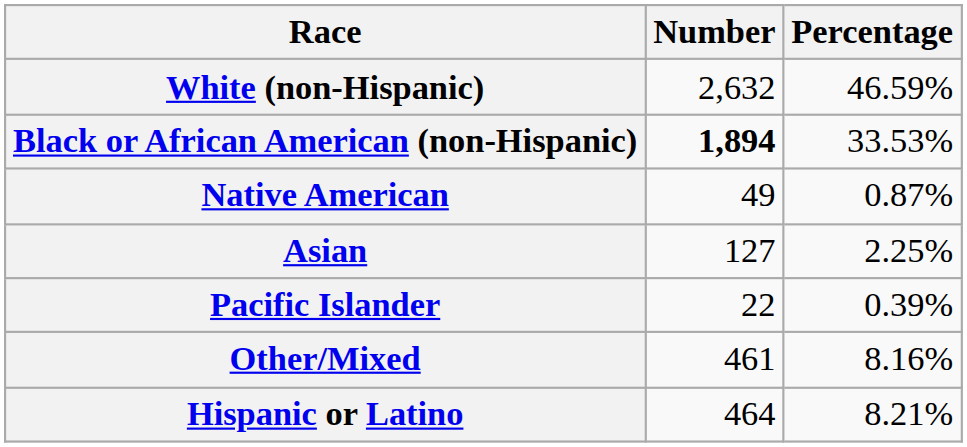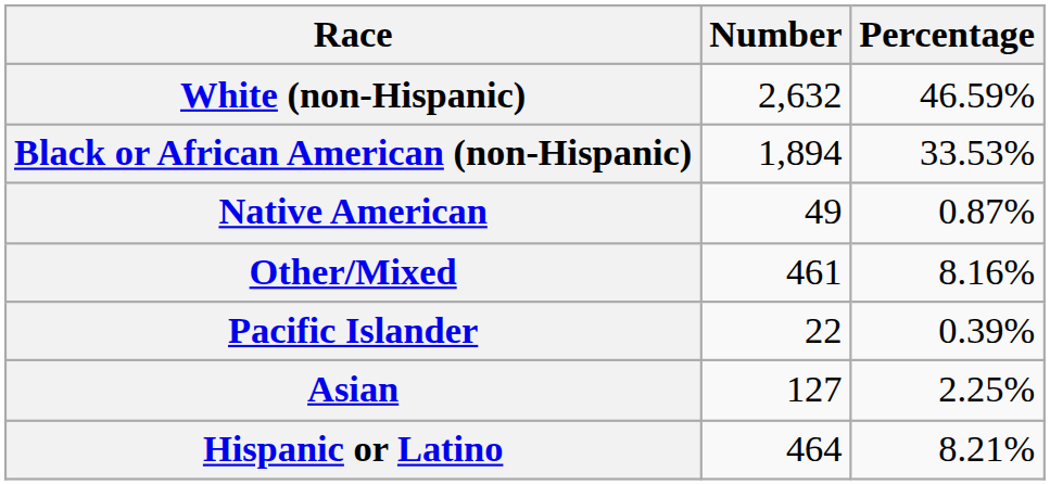Black or African American (non-Hispanic) | Number: bold -> normal
rows swapped: Asian <-> Other/Mixed
